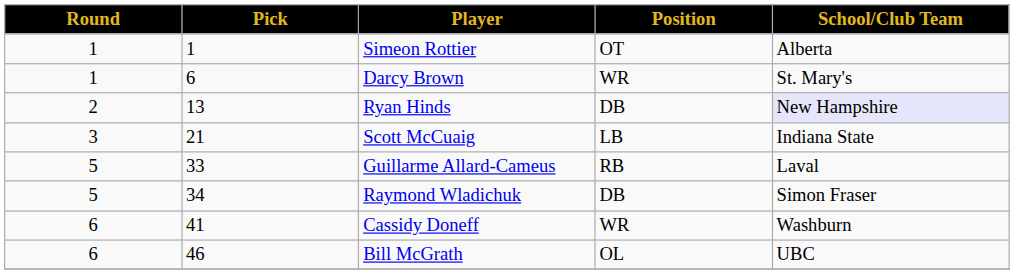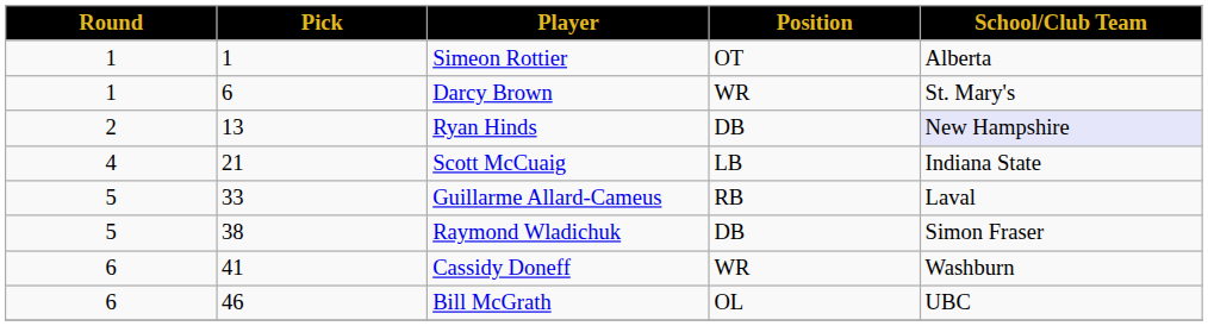Scott McCuaig | Round: 3 -> 4
Raymond Wladichuk | Pick: 34 -> 38
